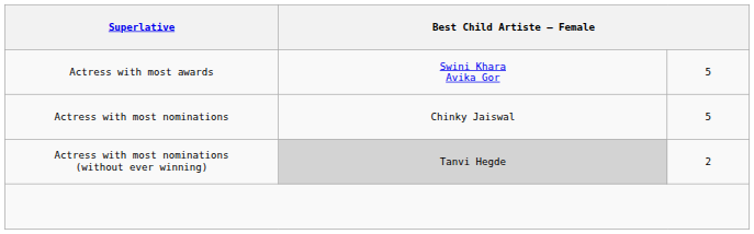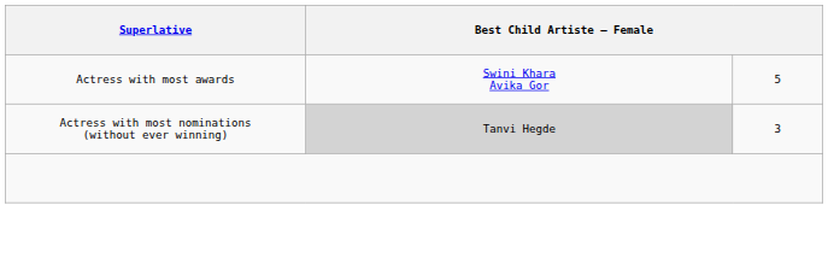- row: Actress with most nominations | Chinky Jaiswal | 5
Actress with most nominations (without ever winning) | column 3: 2 -> 3
